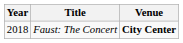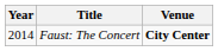Faust: The Concert | Year: 2018 -> 2014
